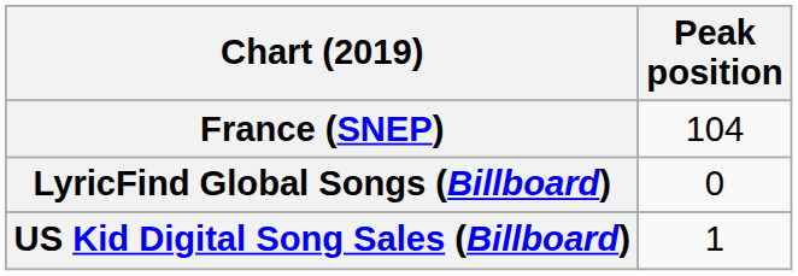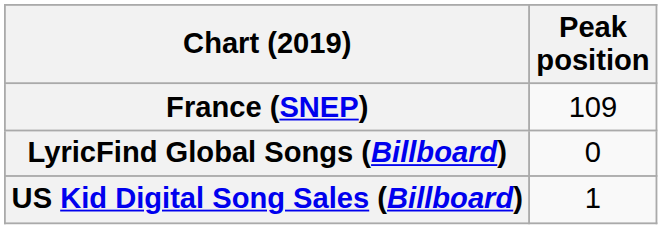France (SNEP) | Peak position: 104 -> 109
